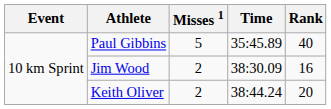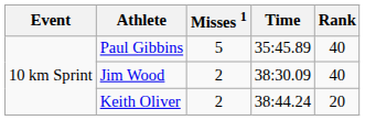Jim Wood | Rank: 16 -> 40
